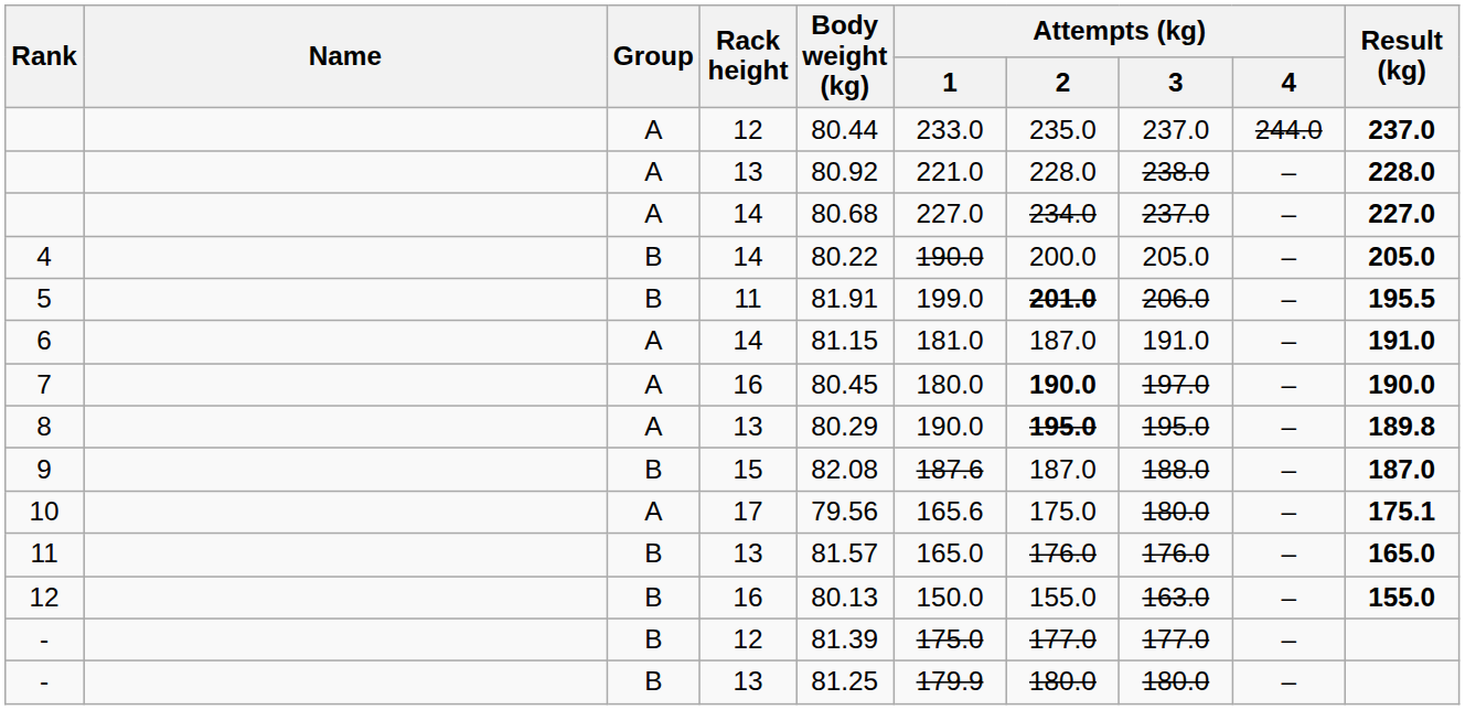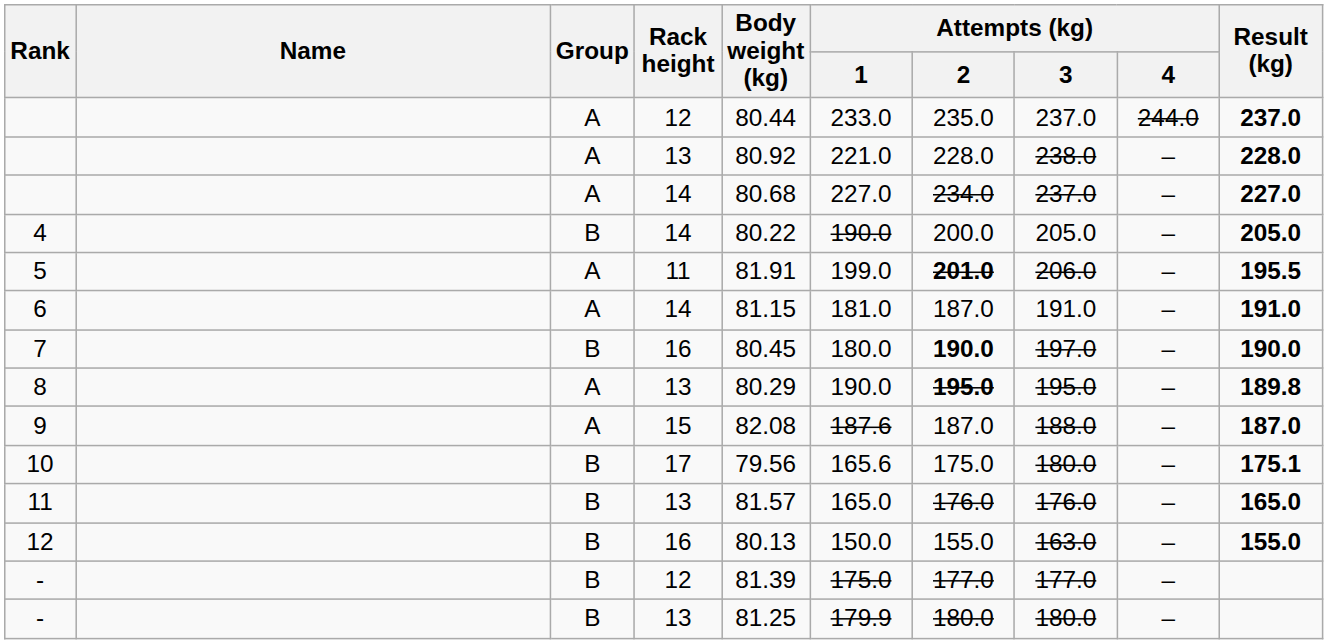5 | Group: B -> A
7 | Group: A -> B
9 | Group: B -> A
10 | Group: A -> B
